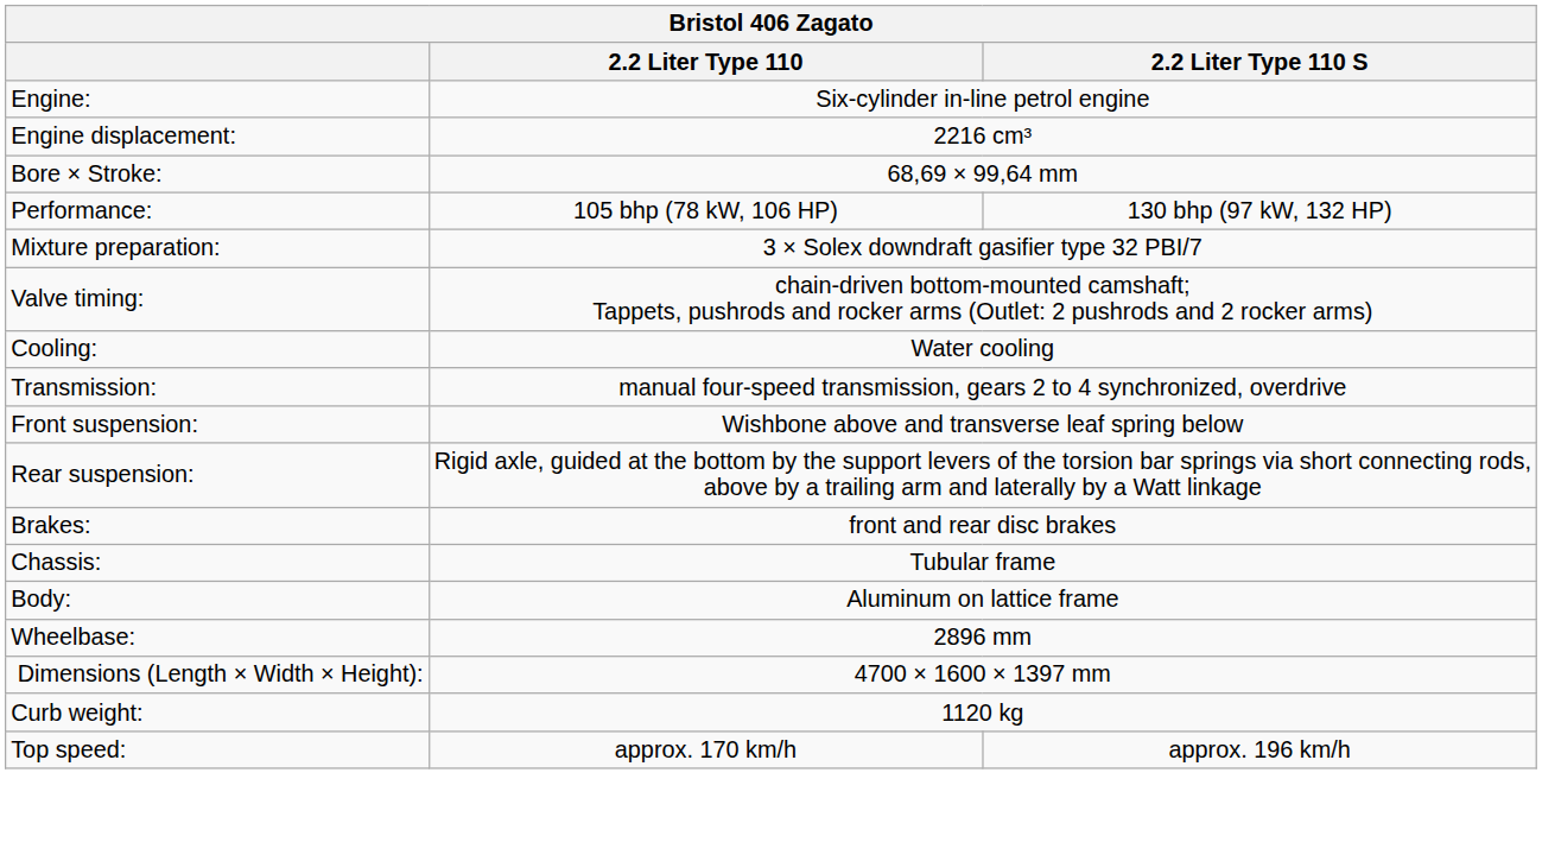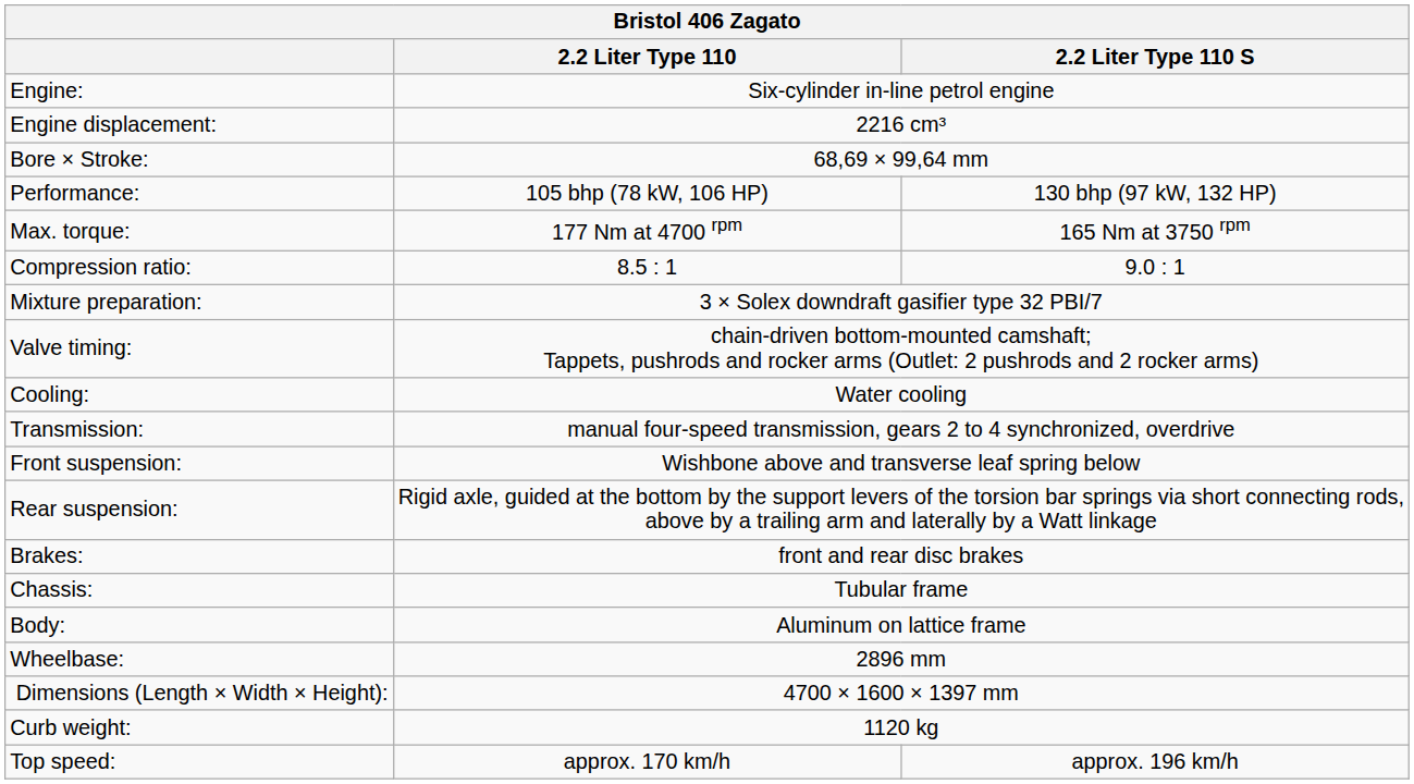+ row: Max. torque: | 177 Nm at 4700 rpm | 165 Nm at 3750 rpm
+ row: Compression ratio: | 8.5 : 1 | 9.0 : 1
